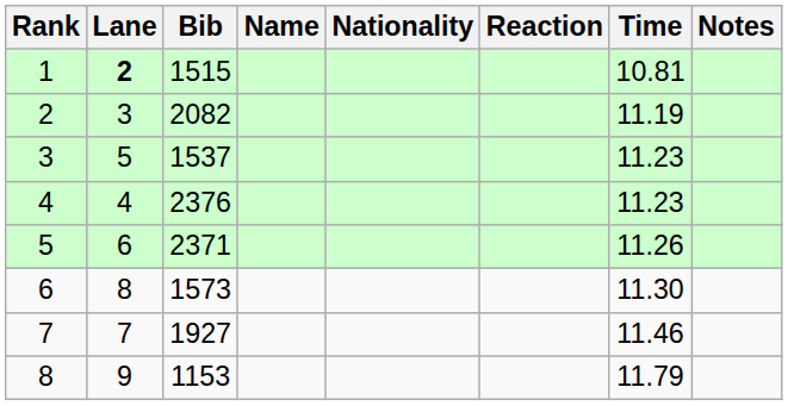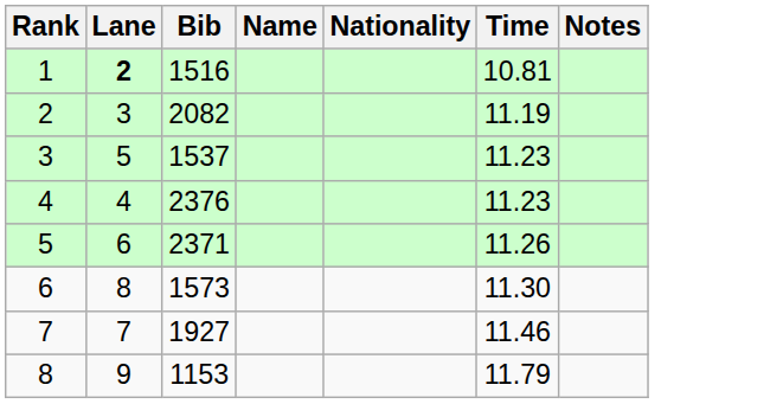- column: Reaction
1 | Bib: 1515 -> 1516
